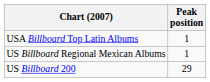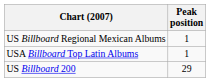rows swapped: USA Billboard Top Latin Albums <-> US Billboard Regional Mexican Albums
